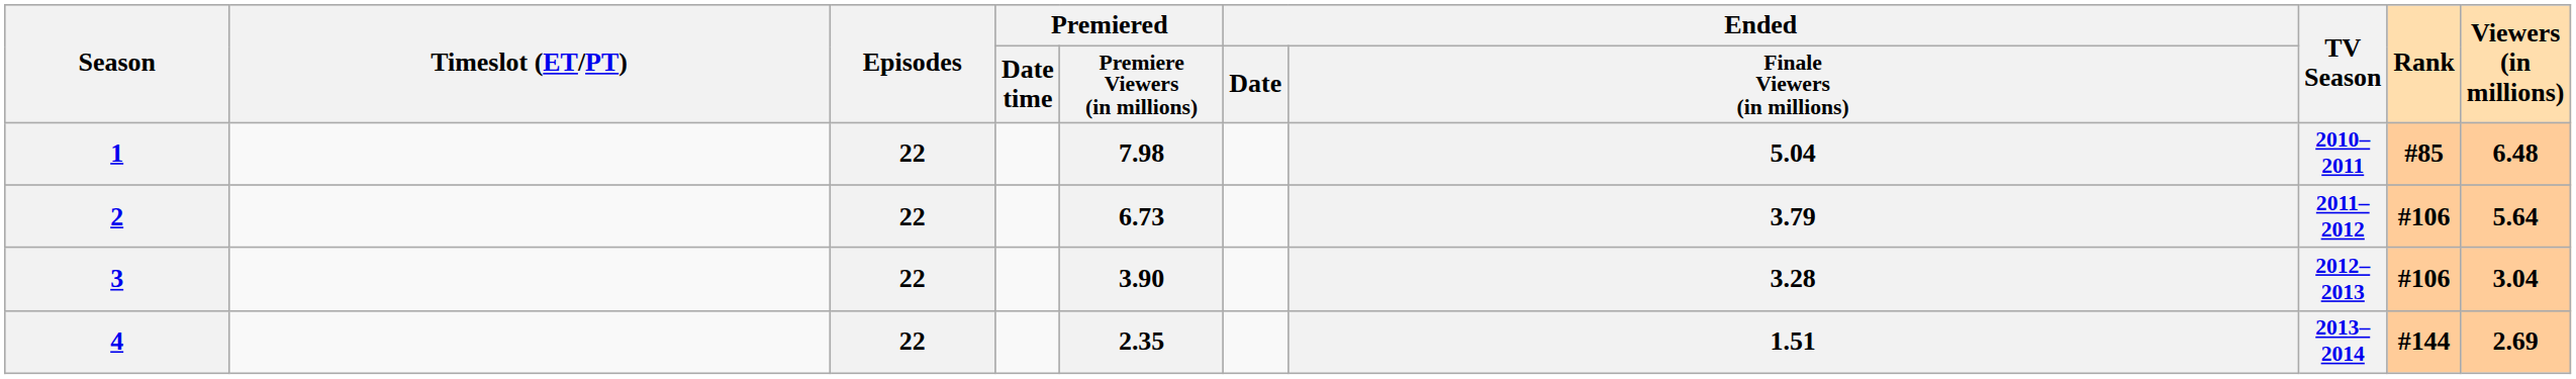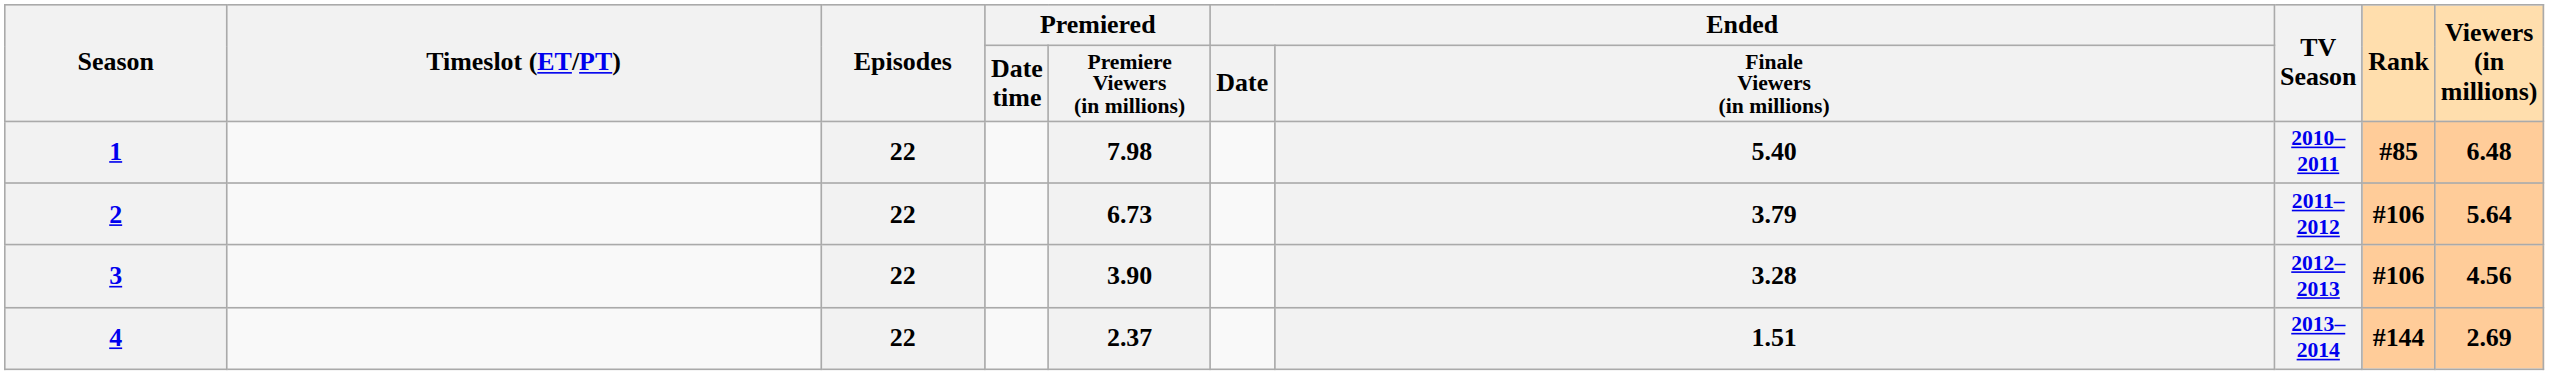1 | Ended / Finale Viewers (in millions): 5.04 -> 5.40
3 | Viewers (in millions): 3.04 -> 4.56
4 | Premiered / Premiere Viewers (in millions): 2.35 -> 2.37
